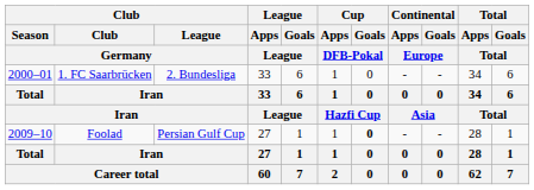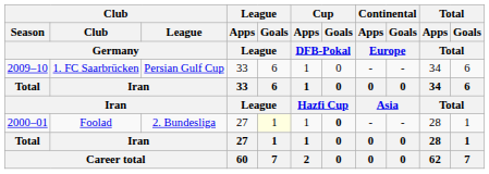1. FC Saarbrücken | Club / Season / Germany: 2000–01 -> 2009–10
1. FC Saarbrücken | Club / League / Germany: 2. Bundesliga -> Persian Gulf Cup
Foolad | Club / Season / Germany: 2009–10 -> 2000–01
Foolad | Club / League / Germany: Persian Gulf Cup -> 2. Bundesliga
Foolad | League / Goals / League: no background -> lightyellow background
